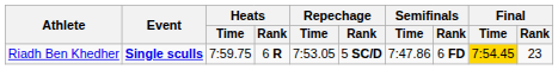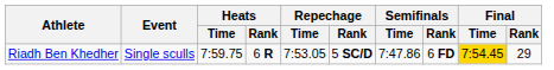Riadh Ben Khedher | Event: bold -> normal
Riadh Ben Khedher | Final / Rank: 23 -> 29
